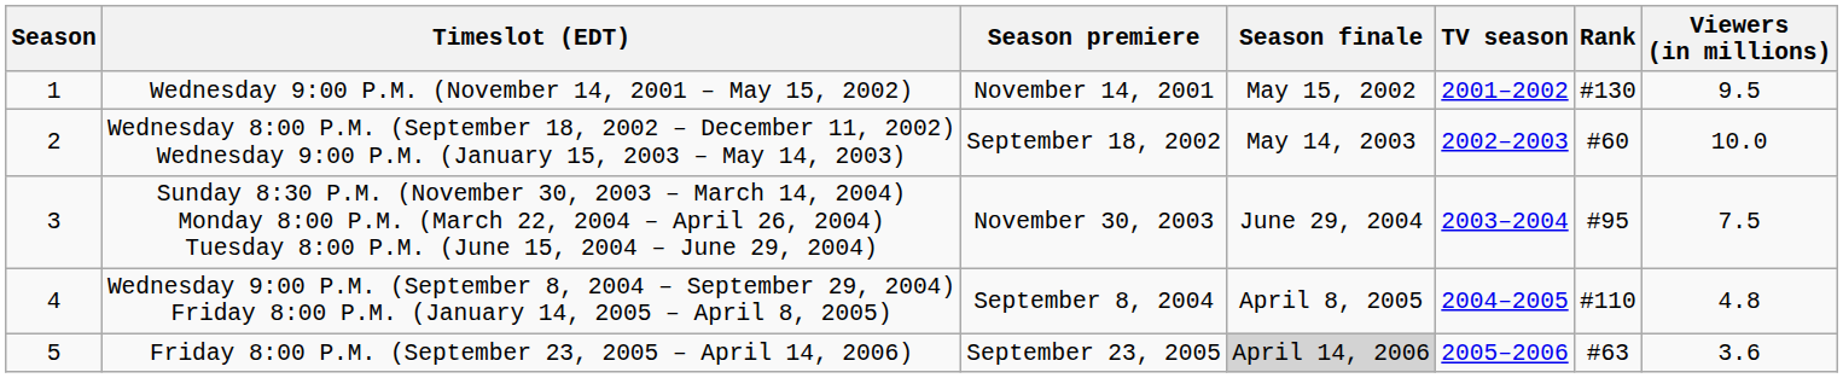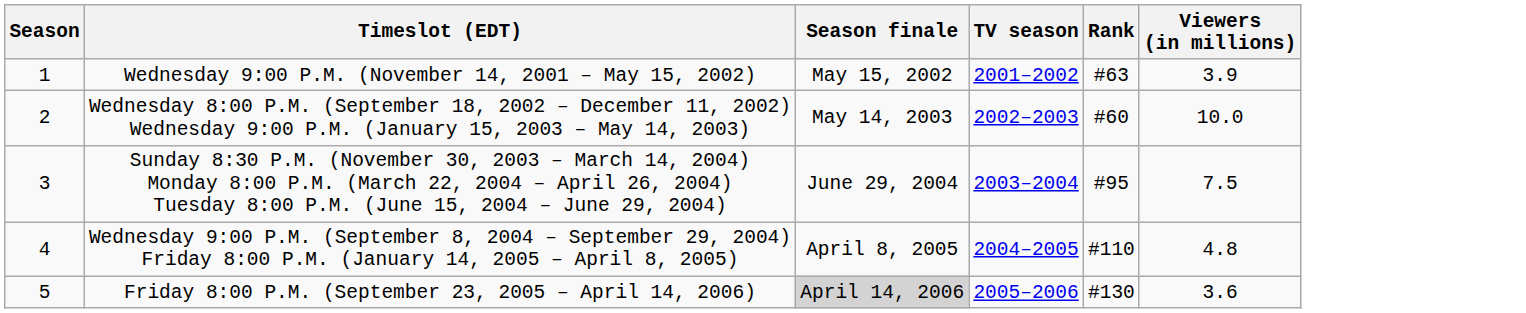- column: Season premiere | November 14, 2001 | September 18, 2002 | November 30, 2003 | September 8, 2004 | September 23, 2005
Wednesday 9:00 P.M. (November 14, 2001 – May 15, 2002) | Rank: #130 -> #63
Wednesday 9:00 P.M. (November 14, 2001 – May 15, 2002) | Viewers (in millions): 9.5 -> 3.9
Friday 8:00 P.M. (September 23, 2005 – April 14, 2006) | Rank: #63 -> #130
